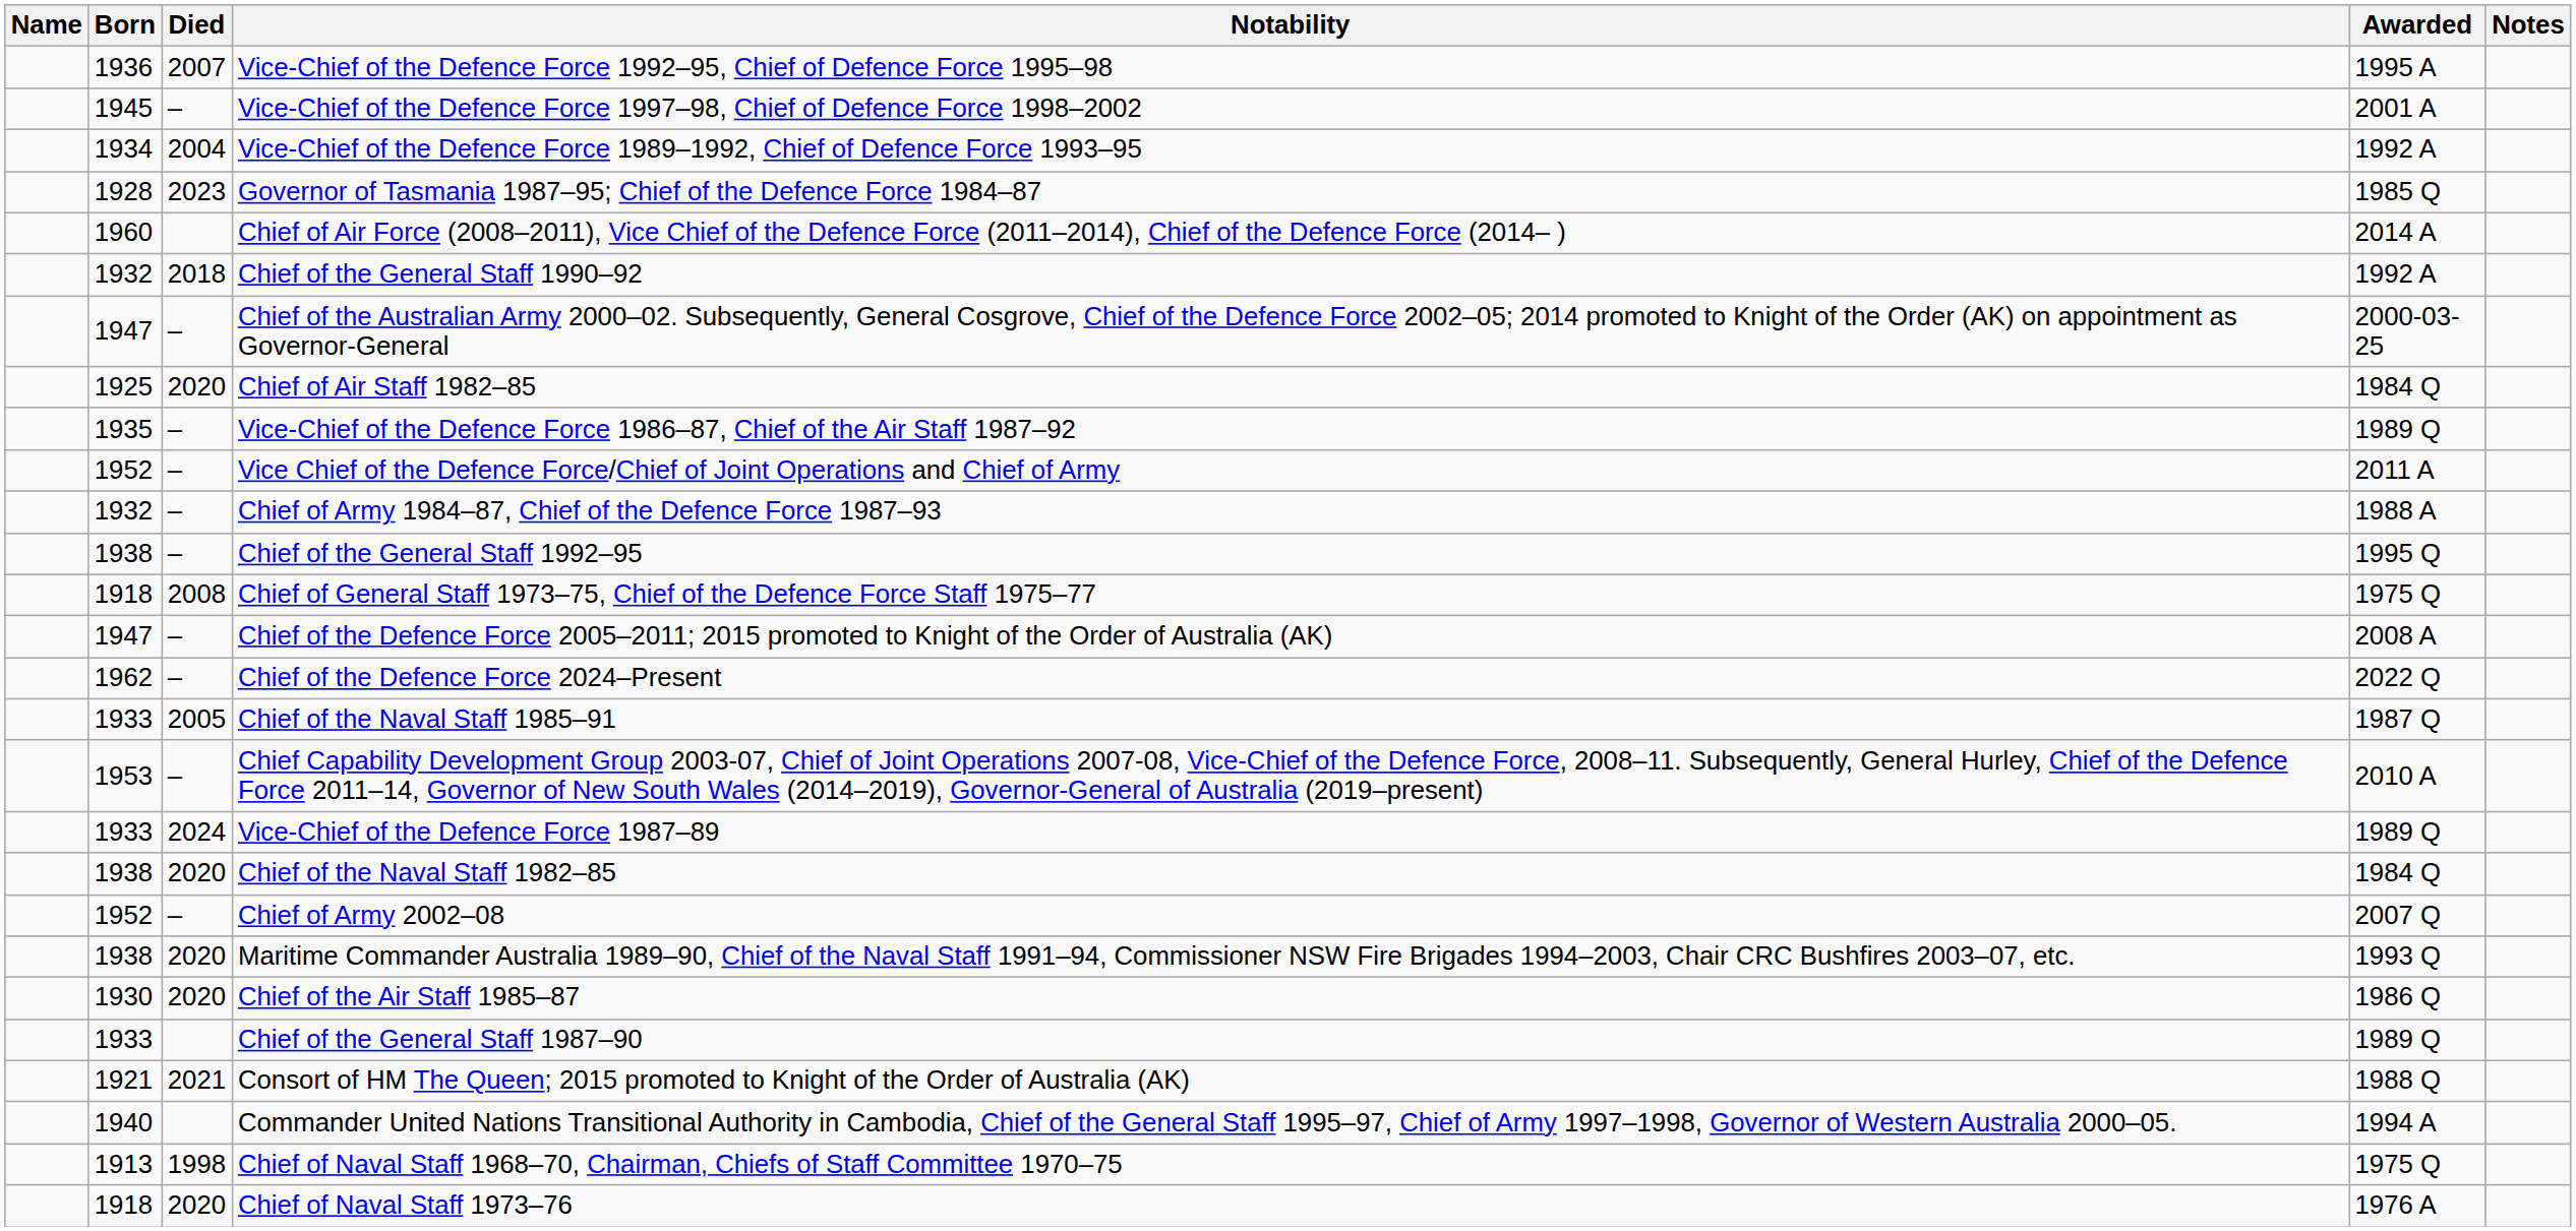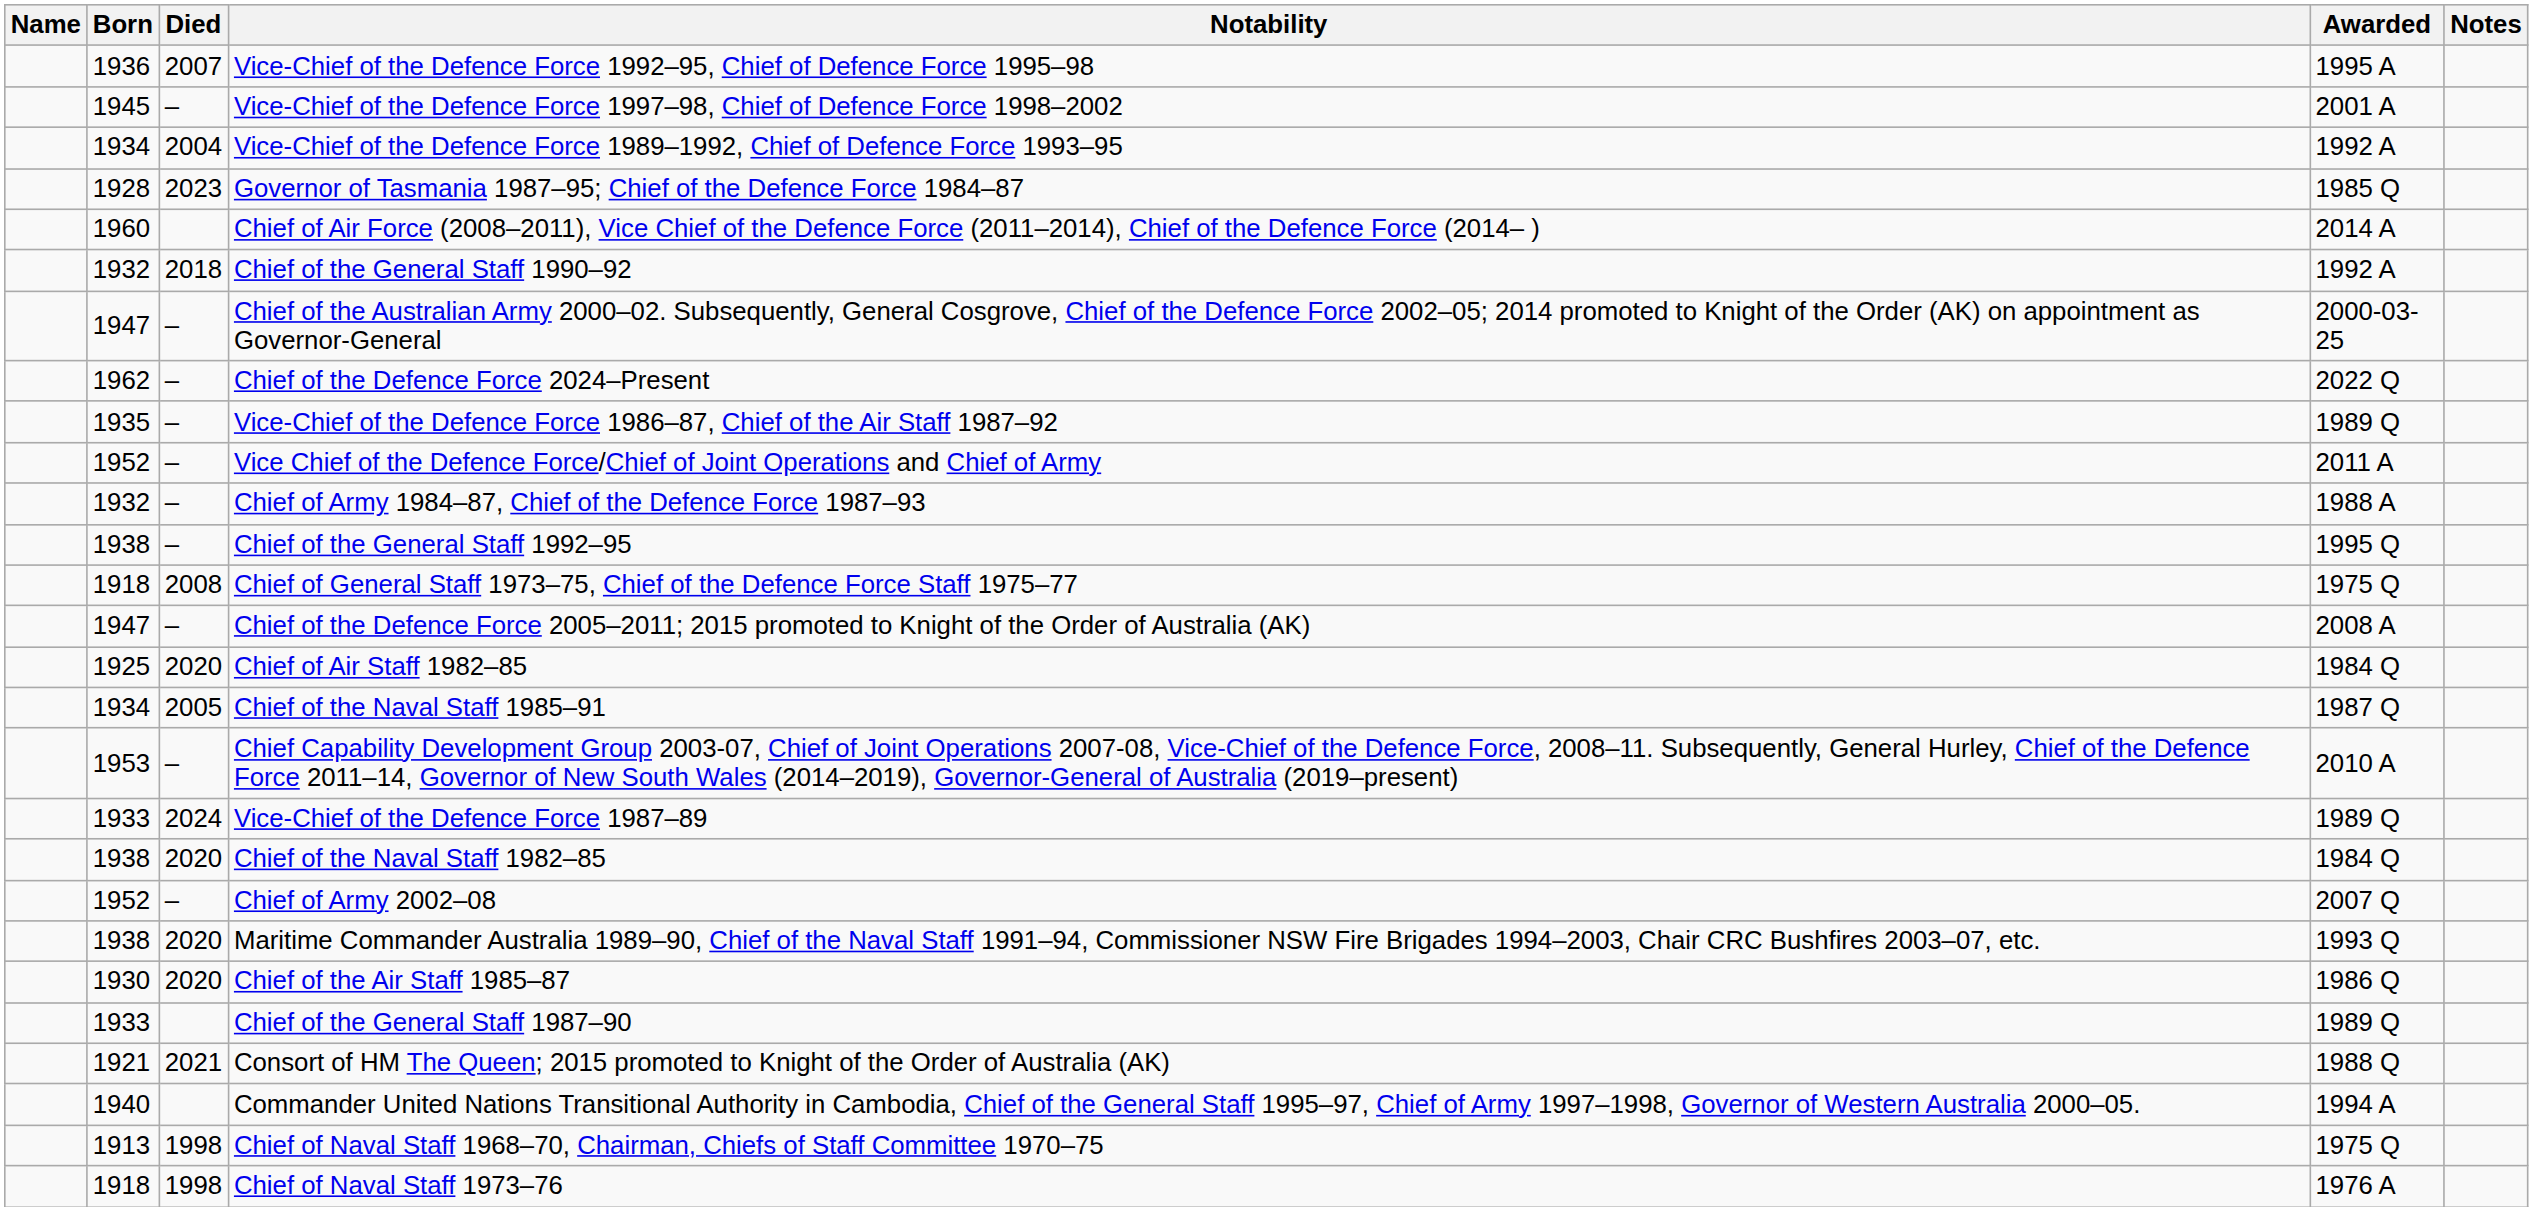rows swapped: Chief of Air Staff 1982–85 <-> Chief of the Defence Force 2024–Present
Chief of the Naval Staff 1985–91 | Born: 1933 -> 1934
Chief of Naval Staff 1973–76 | Died: 2020 -> 1998
